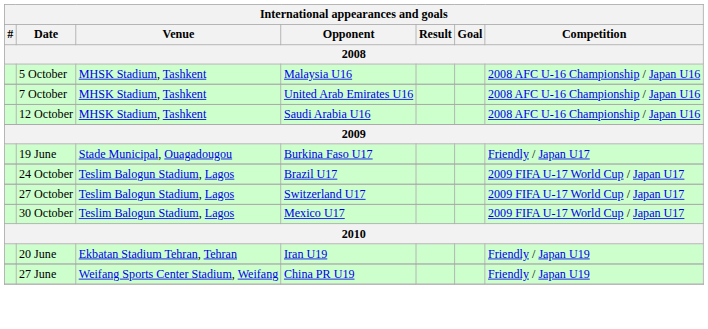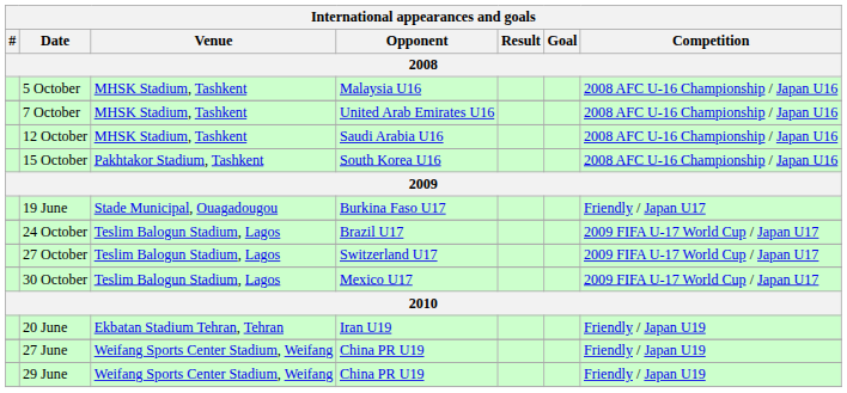+ row: 15 October | Pakhtakor Stadium, Tashkent | South Korea U16 | 2008 AFC U-16 Championship / Japan U16
+ row: 29 June | Weifang Sports Center Stadium, Weifang | China PR U19 | Friendly / Japan U19
